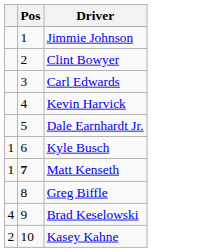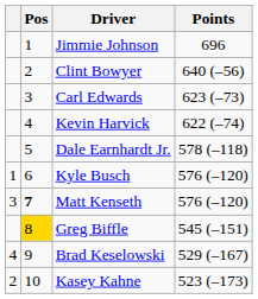+ column: Points | 696 | 640 (–56) | 623 (–73) | 622 (–74) | 578 (–118) | 576 (–120) | 576 (–120) | 545 (–151) | 529 (–167) | 523 (–173)
Matt Kenseth | column 1: 1 -> 3
Greg Biffle | Pos: no background -> gold background
